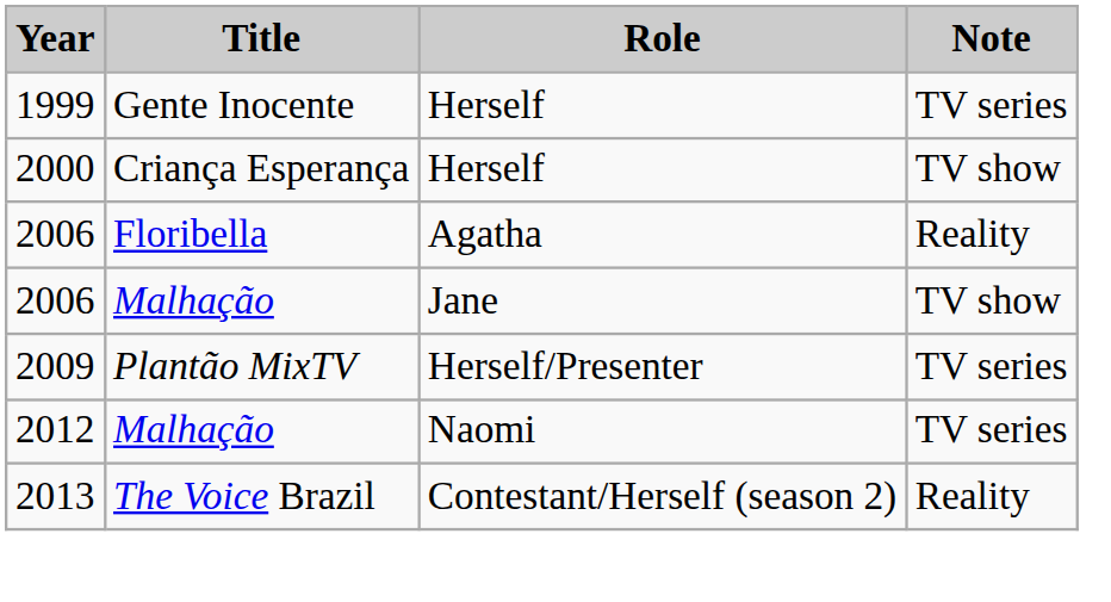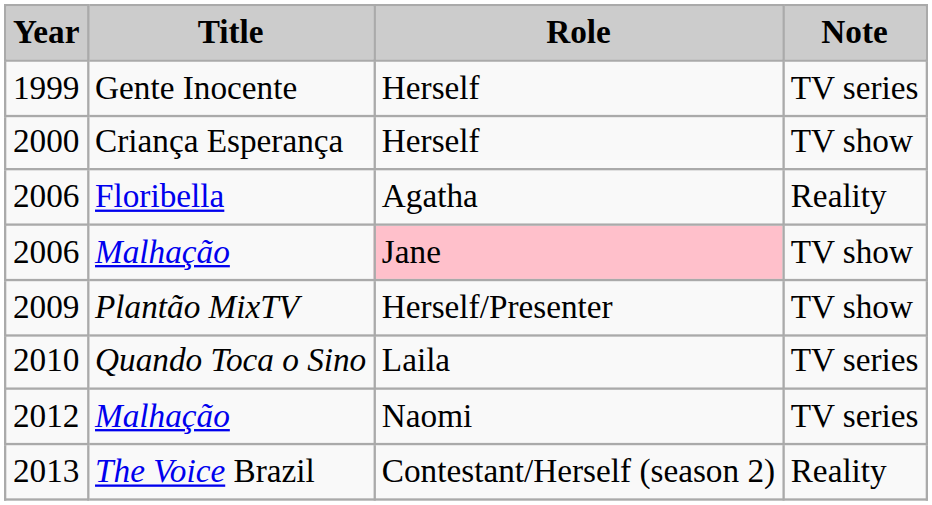2006 / Malhação | Role: no background -> pink background
2009 | Note: TV series -> TV show
+ row: 2010 | Quando Toca o Sino | Laila | TV series
